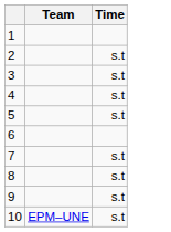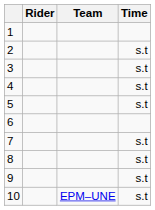+ column: Rider
